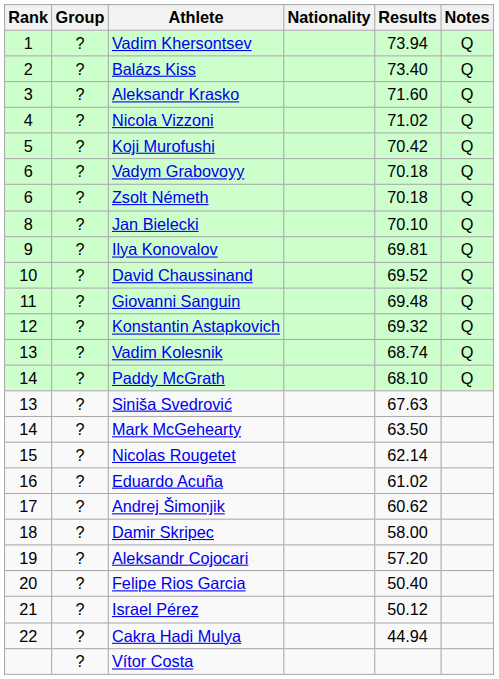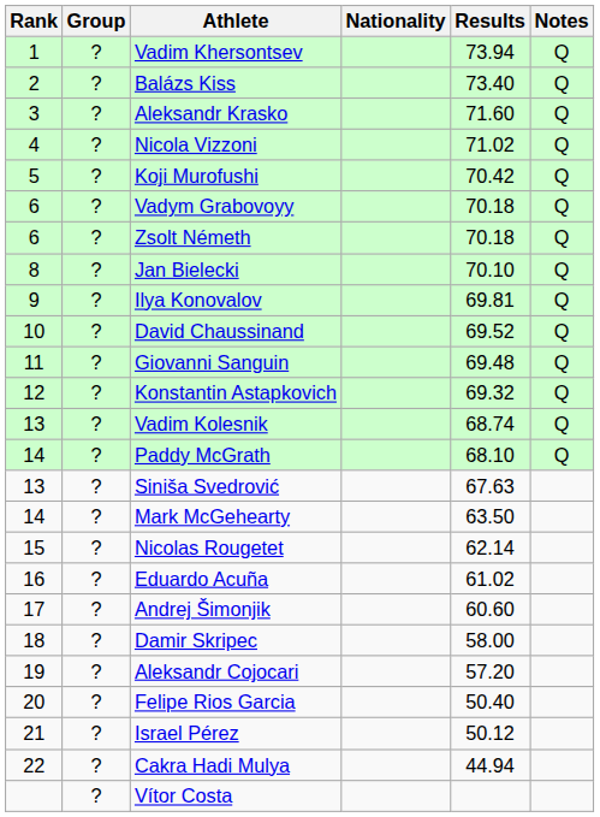Andrej Šimonjik | Results: 60.62 -> 60.60
